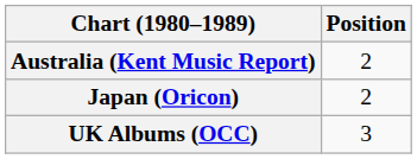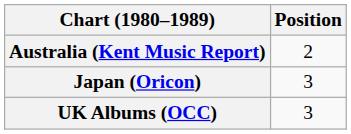Japan (Oricon) | Position: 2 -> 3
